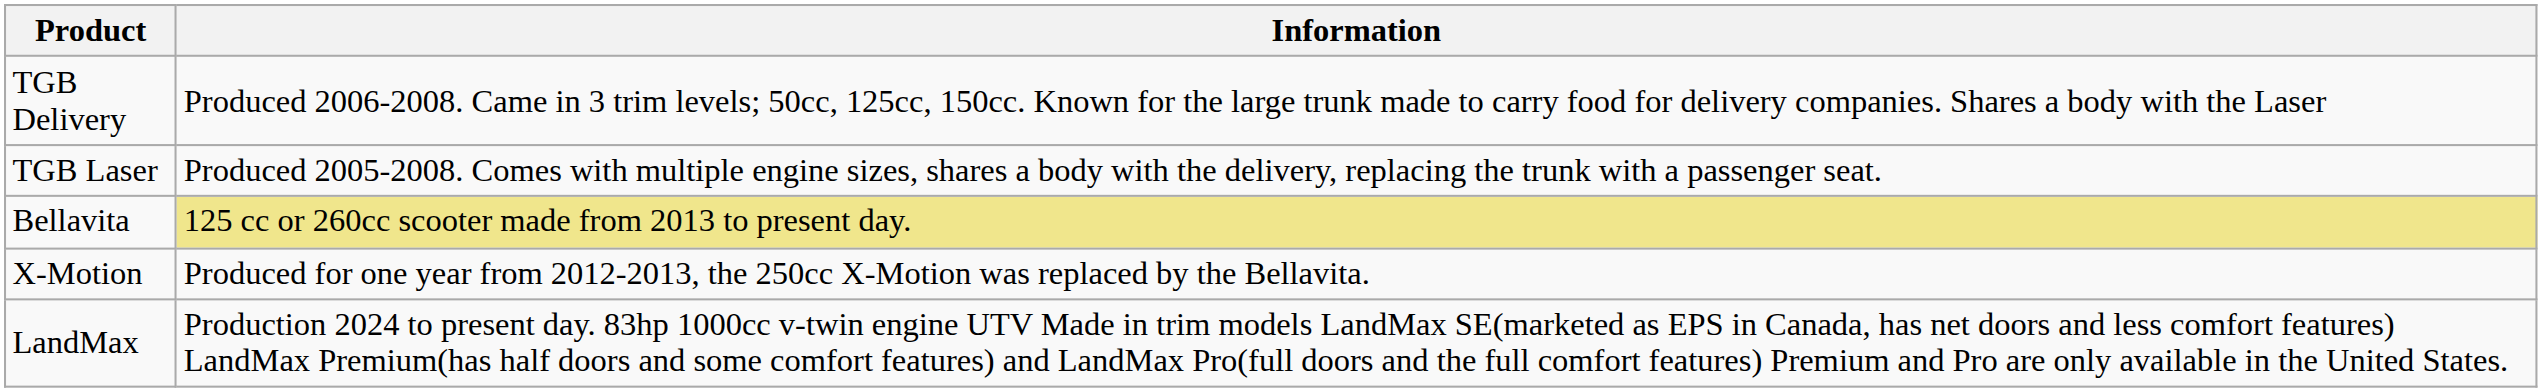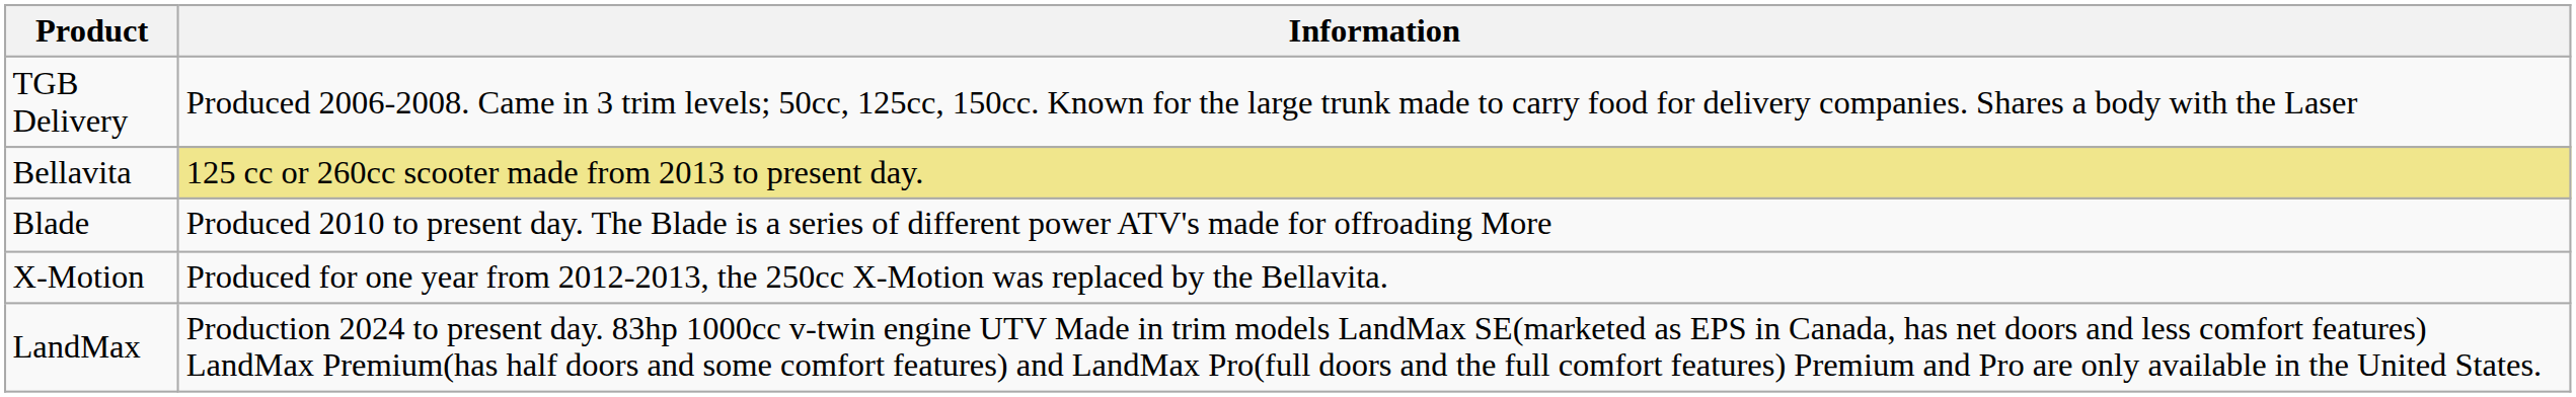- row: TGB Laser | Produced 2005-2008. Comes with multiple engine sizes, shares a body with the delivery, replacing the trunk with a passenger seat.
+ row: Blade | Produced 2010 to present day. The Blade is a series of different power ATV's made for offroading More
